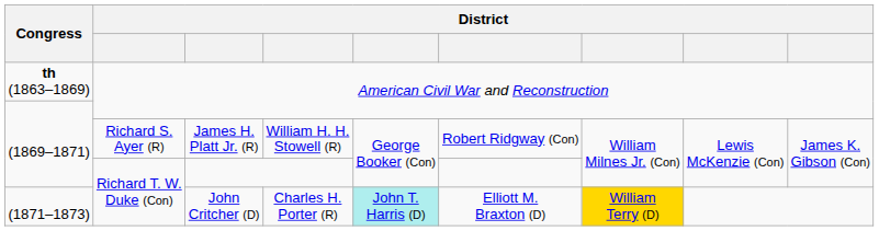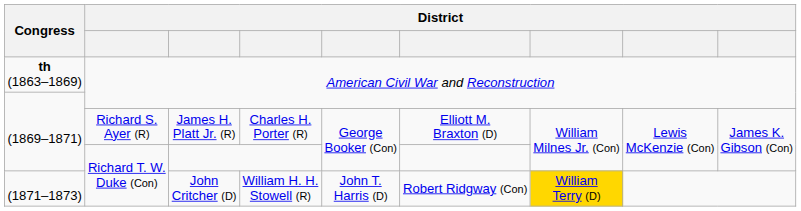James H. Platt Jr. (R) | column 4: William H. H. Stowell (R) -> Charles H. Porter (R)
James H. Platt Jr. (R) | column 6: Robert Ridgway (Con) -> Elliott M. Braxton (D)
John Critcher (D) | column 4: Charles H. Porter (R) -> William H. H. Stowell (R)
John Critcher (D) | column 5: paleturquoise background -> no background
John Critcher (D) | column 6: Elliott M. Braxton (D) -> Robert Ridgway (Con)
